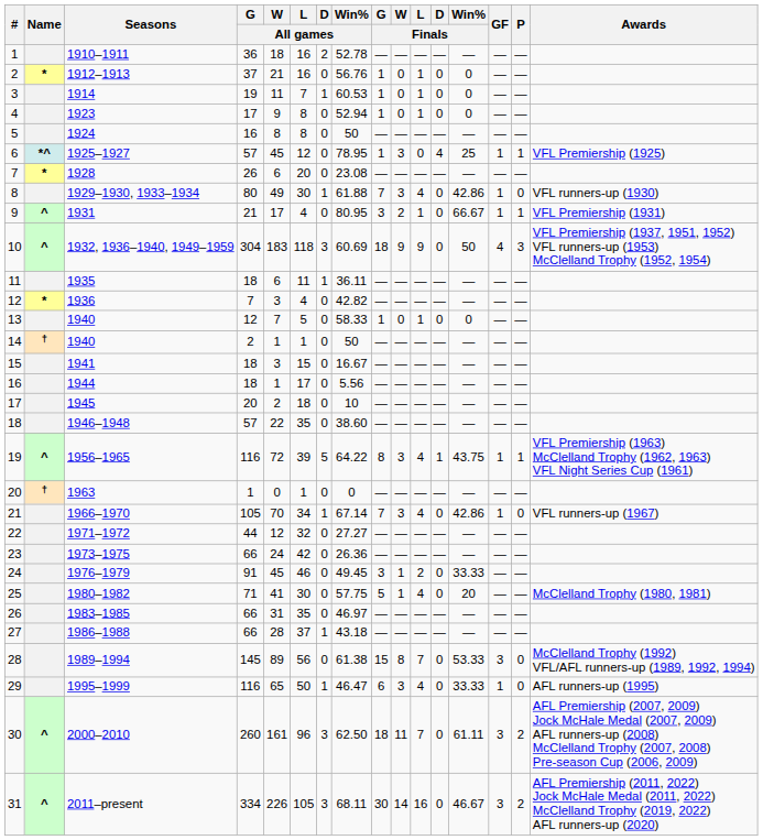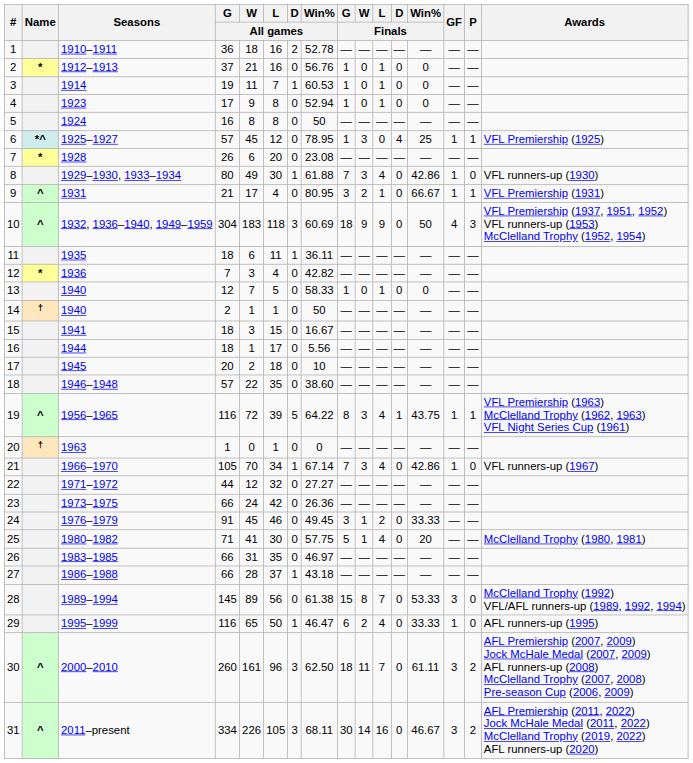29 | W / Finals: 3 -> 2
